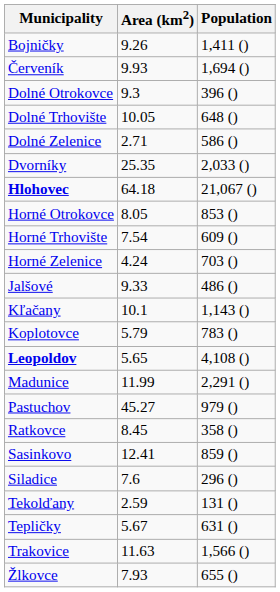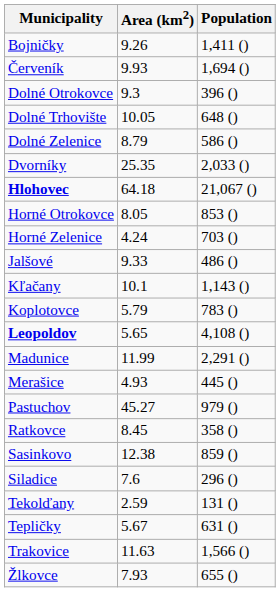Dolné Zelenice | Area (km2): 2.71 -> 8.79
- row: Horné Trhovište | 7.54 | 609 ()
+ row: Merašice | 4.93 | 445 ()
Sasinkovo | Area (km2): 12.41 -> 12.38
